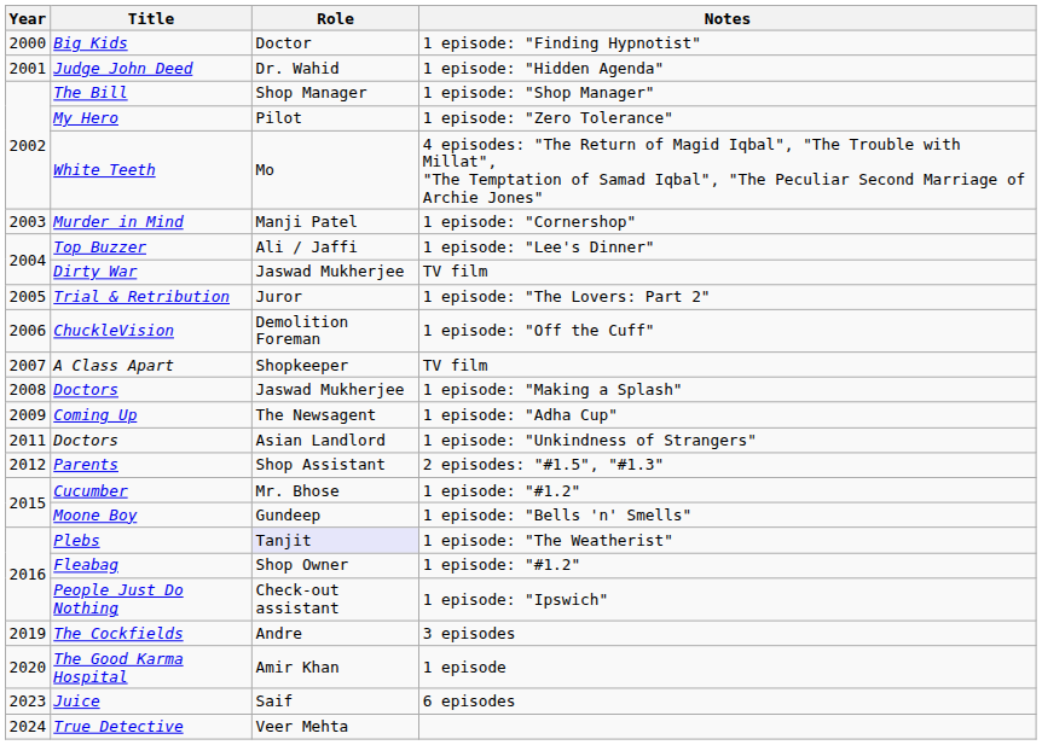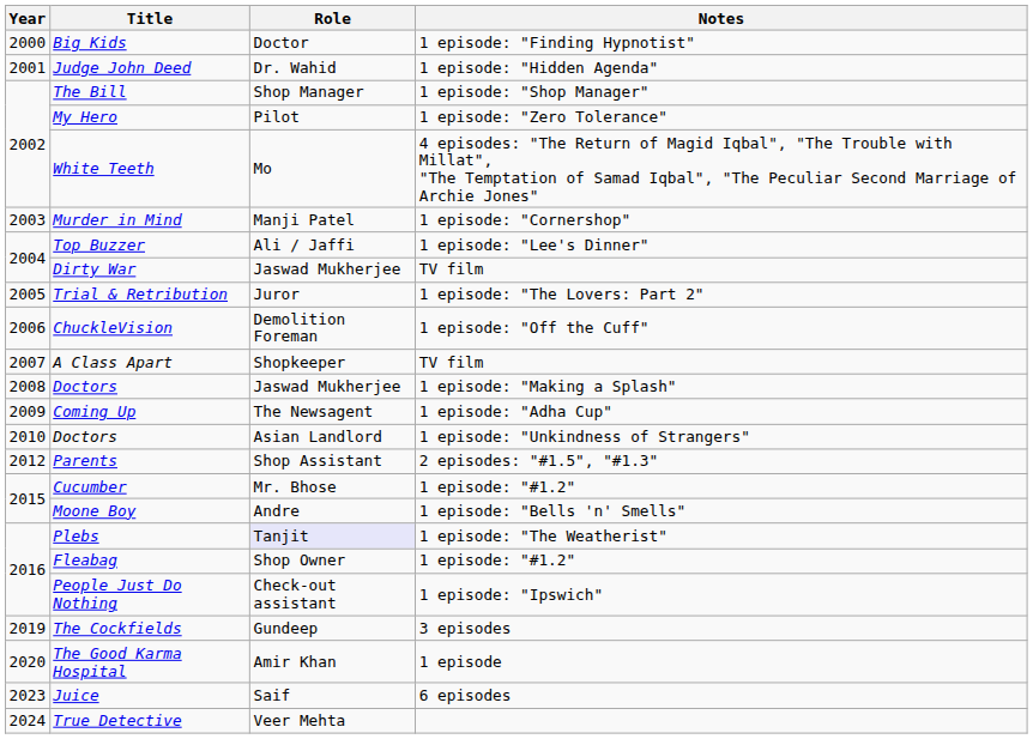Doctors / 1 episode: "Unkindness of Strangers" | Year: 2011 -> 2010
Moone Boy | Role: Gundeep -> Andre
The Cockfields | Role: Andre -> Gundeep
